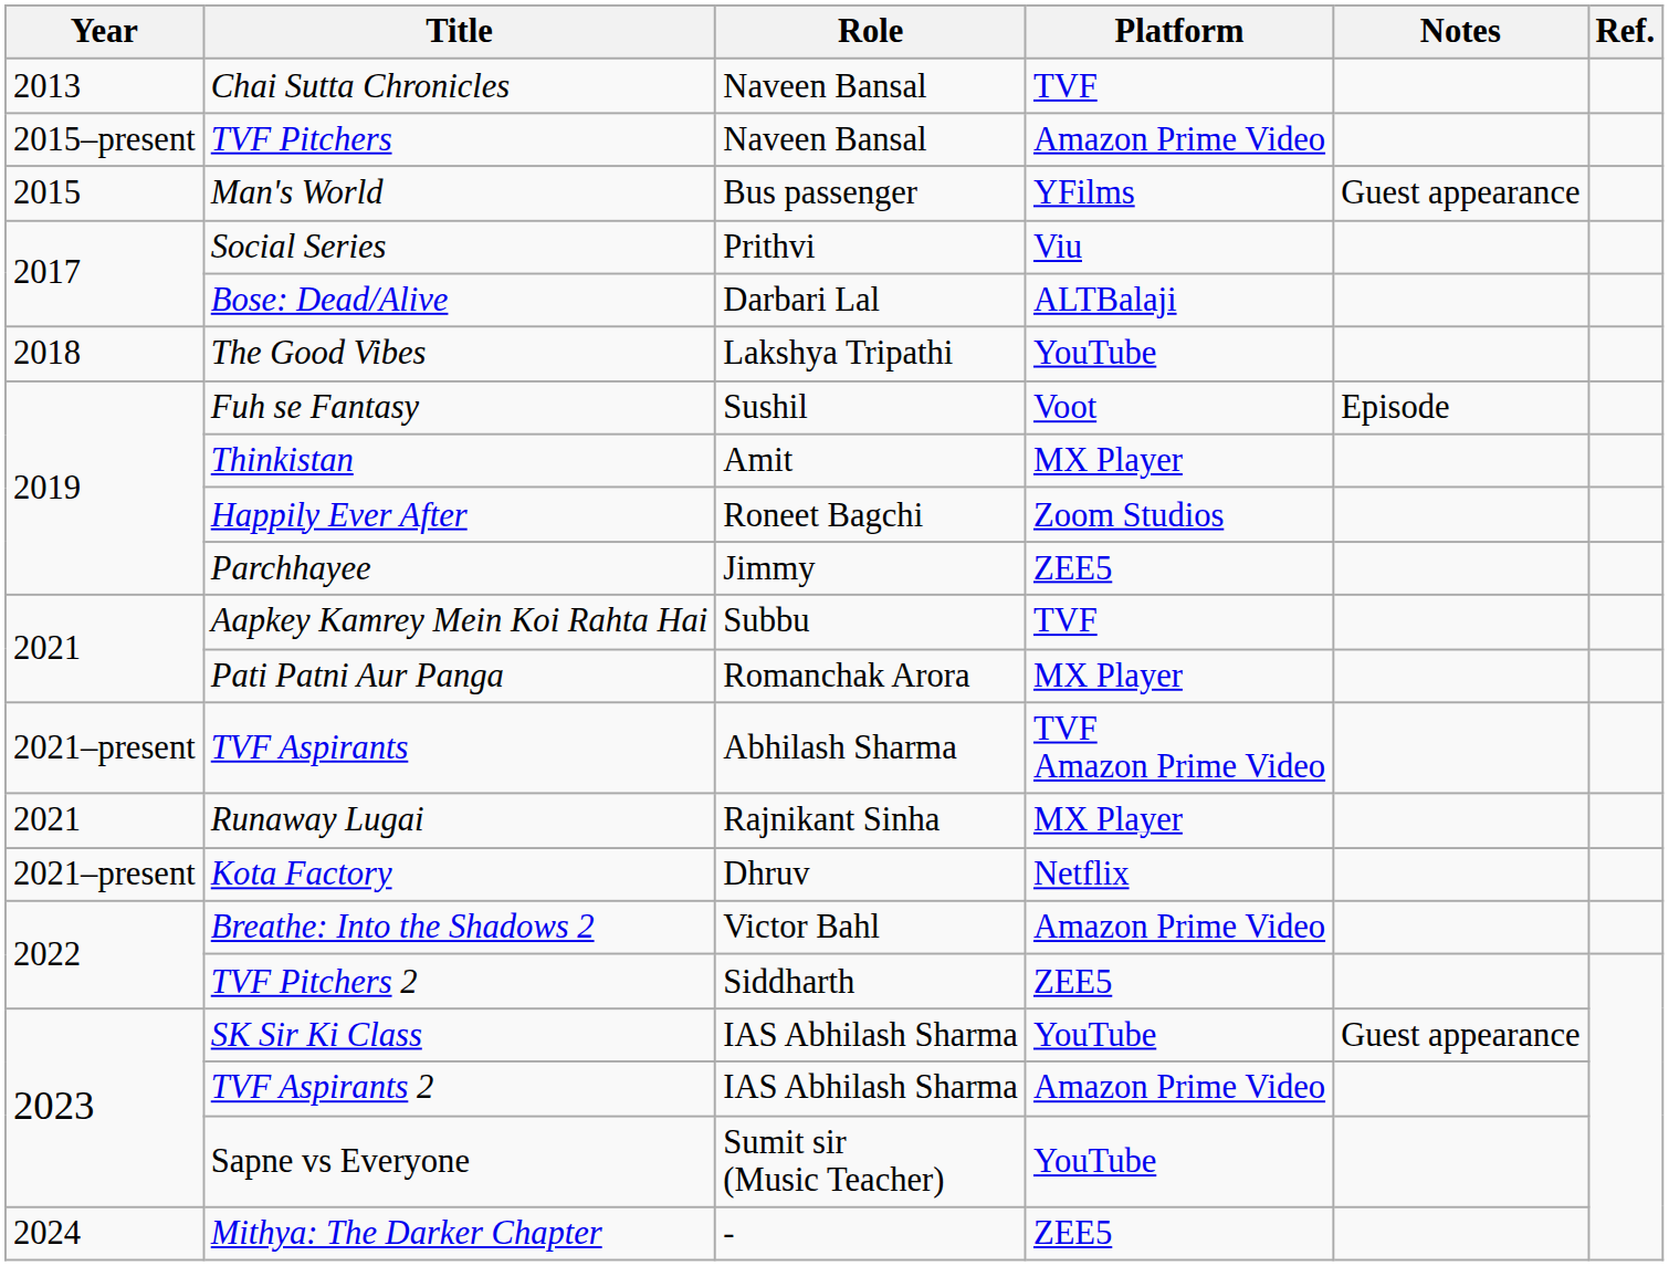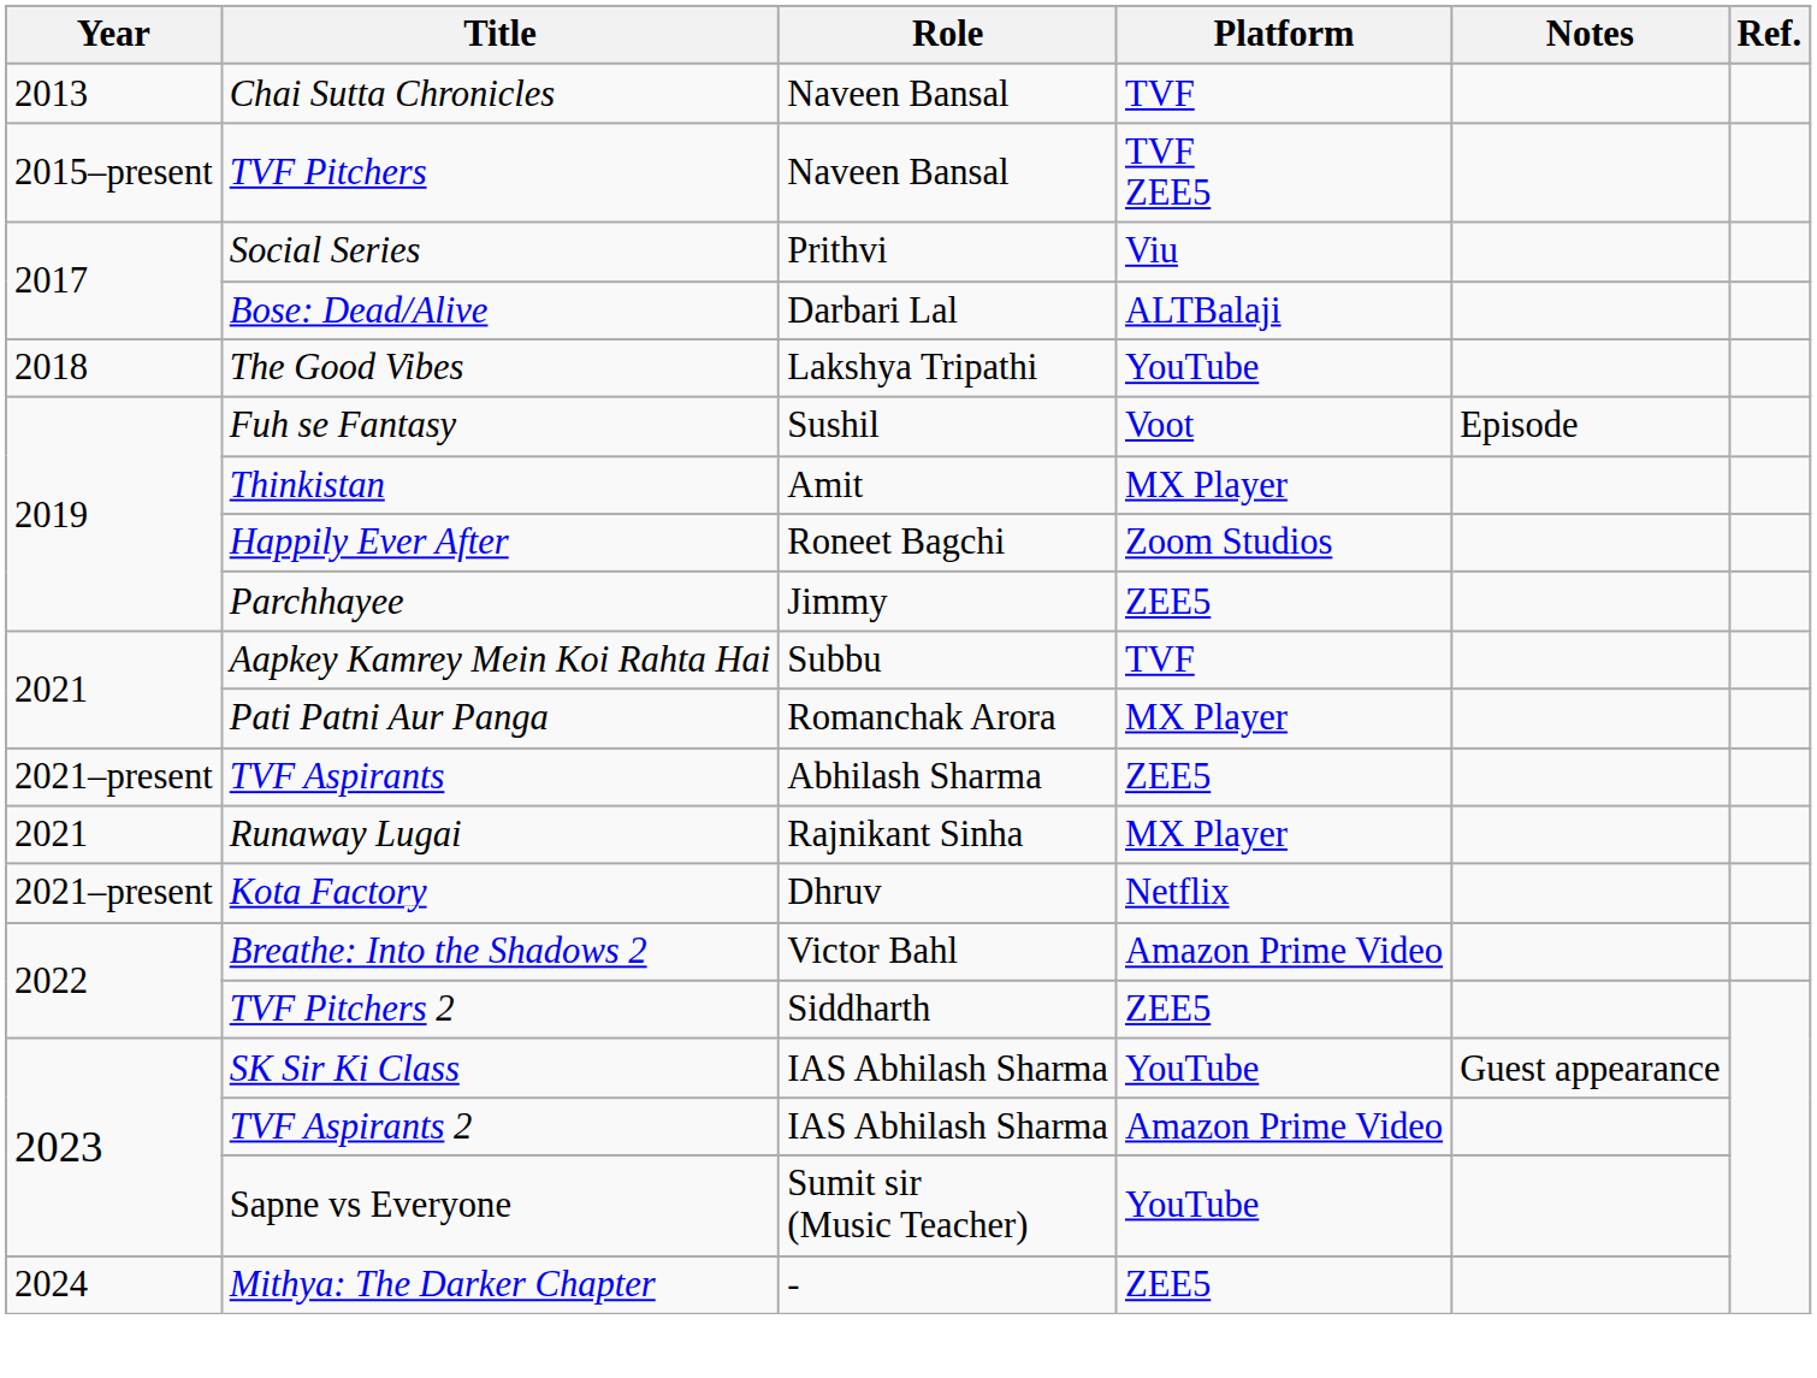TVF Pitchers | Platform: Amazon Prime Video -> TVF ZEE5
- row: 2015 | Man's World | Bus passenger | YFilms | Guest appearance
TVF Aspirants | Platform: TVF Amazon Prime Video -> ZEE5
